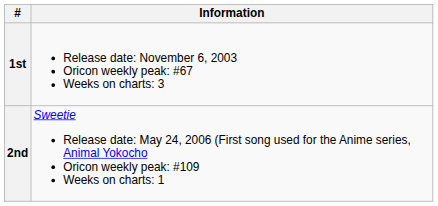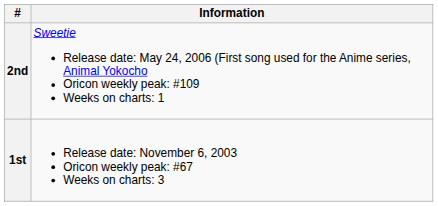rows swapped: 1st <-> 2nd
